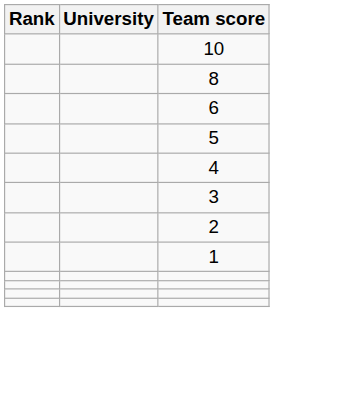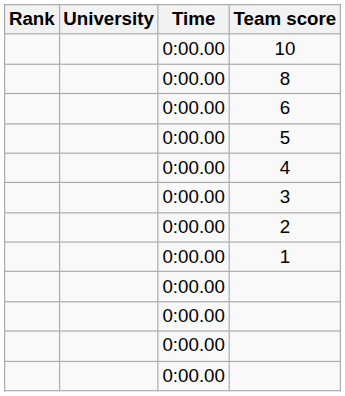+ column: Time | 0:00.00 | 0:00.00 | 0:00.00 | 0:00.00 | 0:00.00 | 0:00.00 | 0:00.00 | 0:00.00 | 0:00.00 | 0:00.00 | 0:00.00 | 0:00.00
